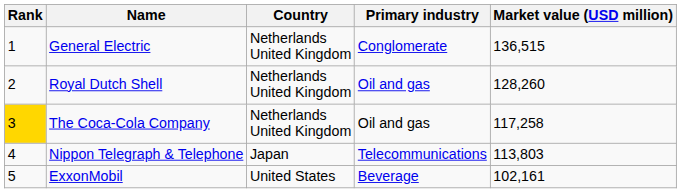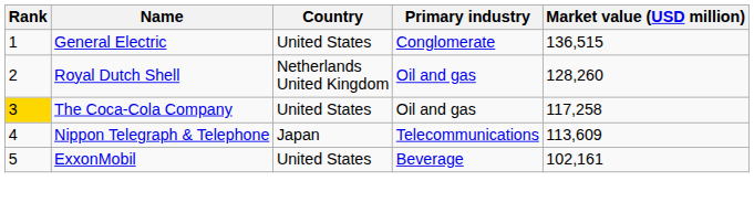General Electric | Country: Netherlands United Kingdom -> United States
The Coca-Cola Company | Country: Netherlands United Kingdom -> United States
Nippon Telegraph & Telephone | Market value (USD million): 113,803 -> 113,609
